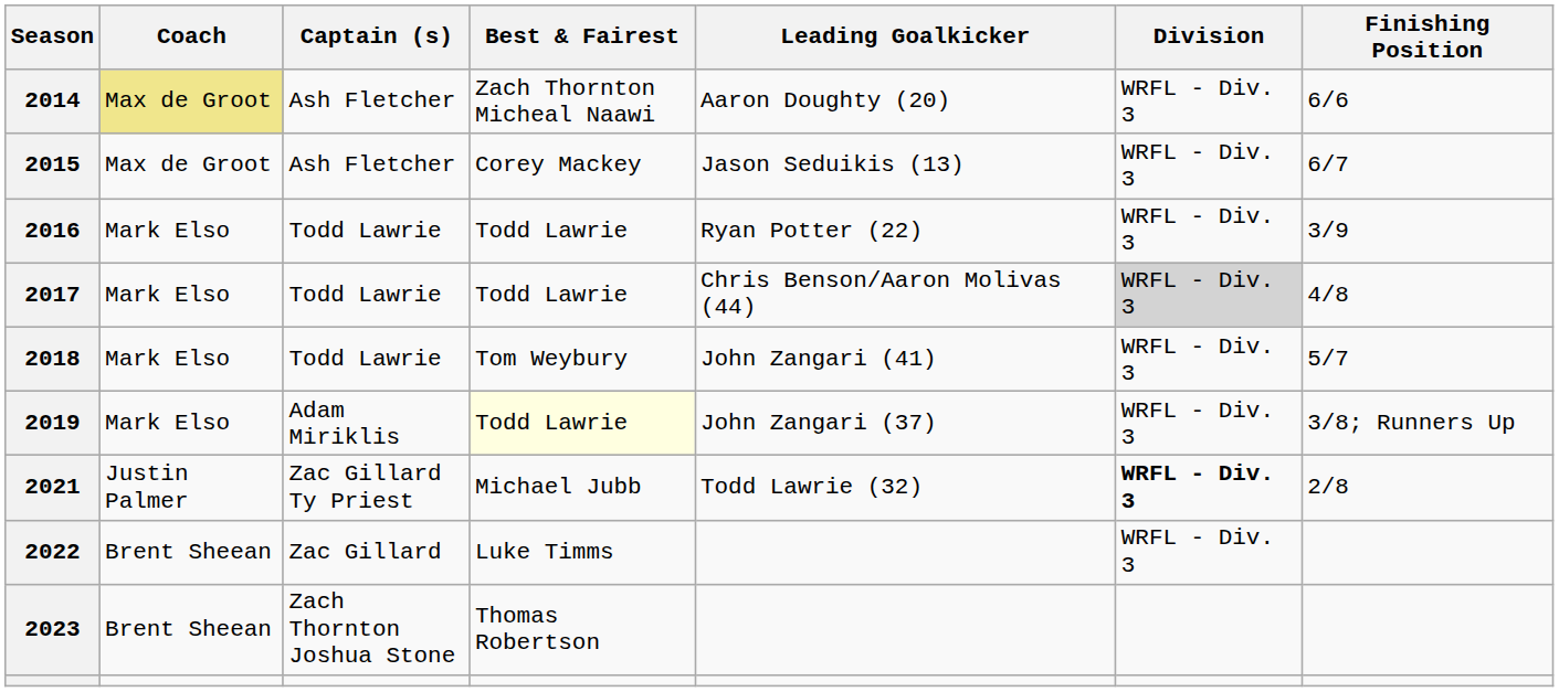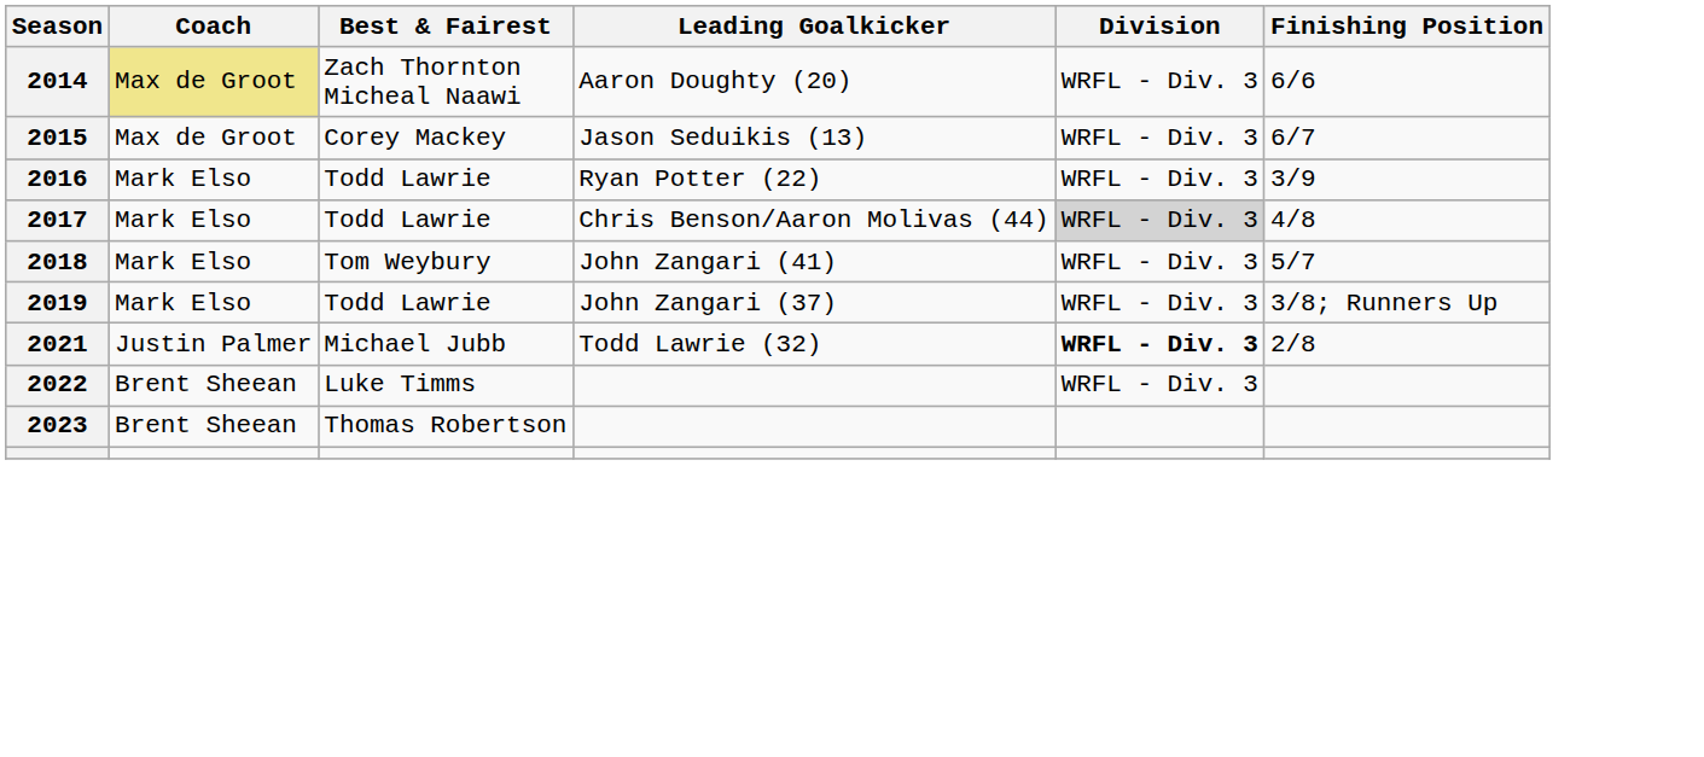- column: Captain (s) | Ash Fletcher | Ash Fletcher | Todd Lawrie | Todd Lawrie | Todd Lawrie | Adam Miriklis | Zac Gillard Ty Priest | Zac Gillard | Zach Thornton Joshua Stone
2019 | Best & Fairest: lightyellow background -> no background
